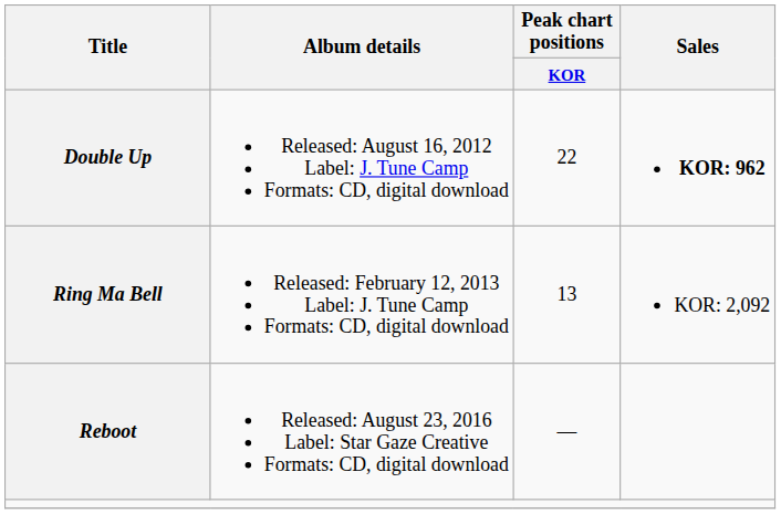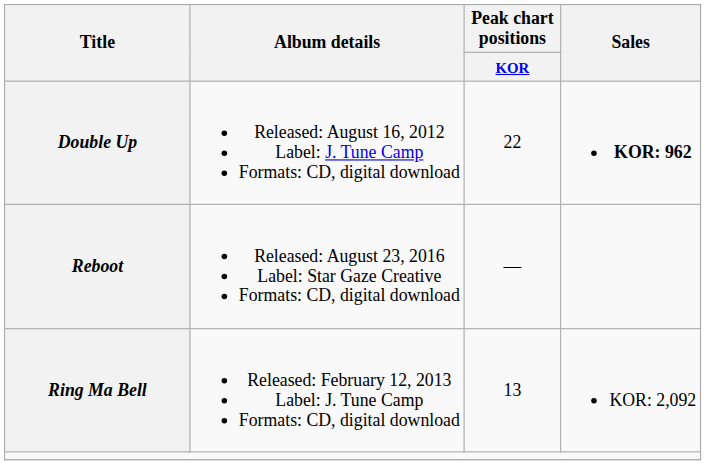rows swapped: Ring Ma Bell <-> Reboot
